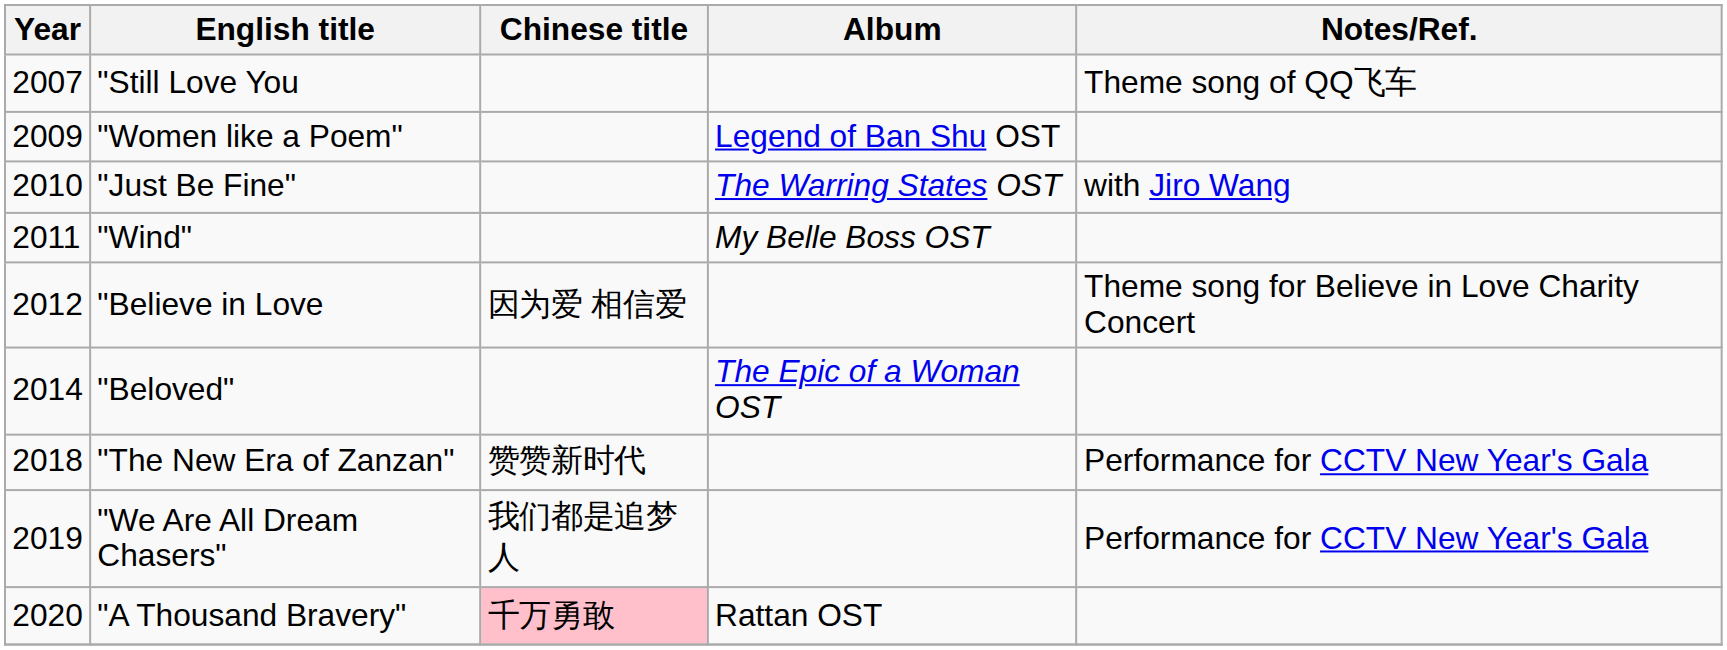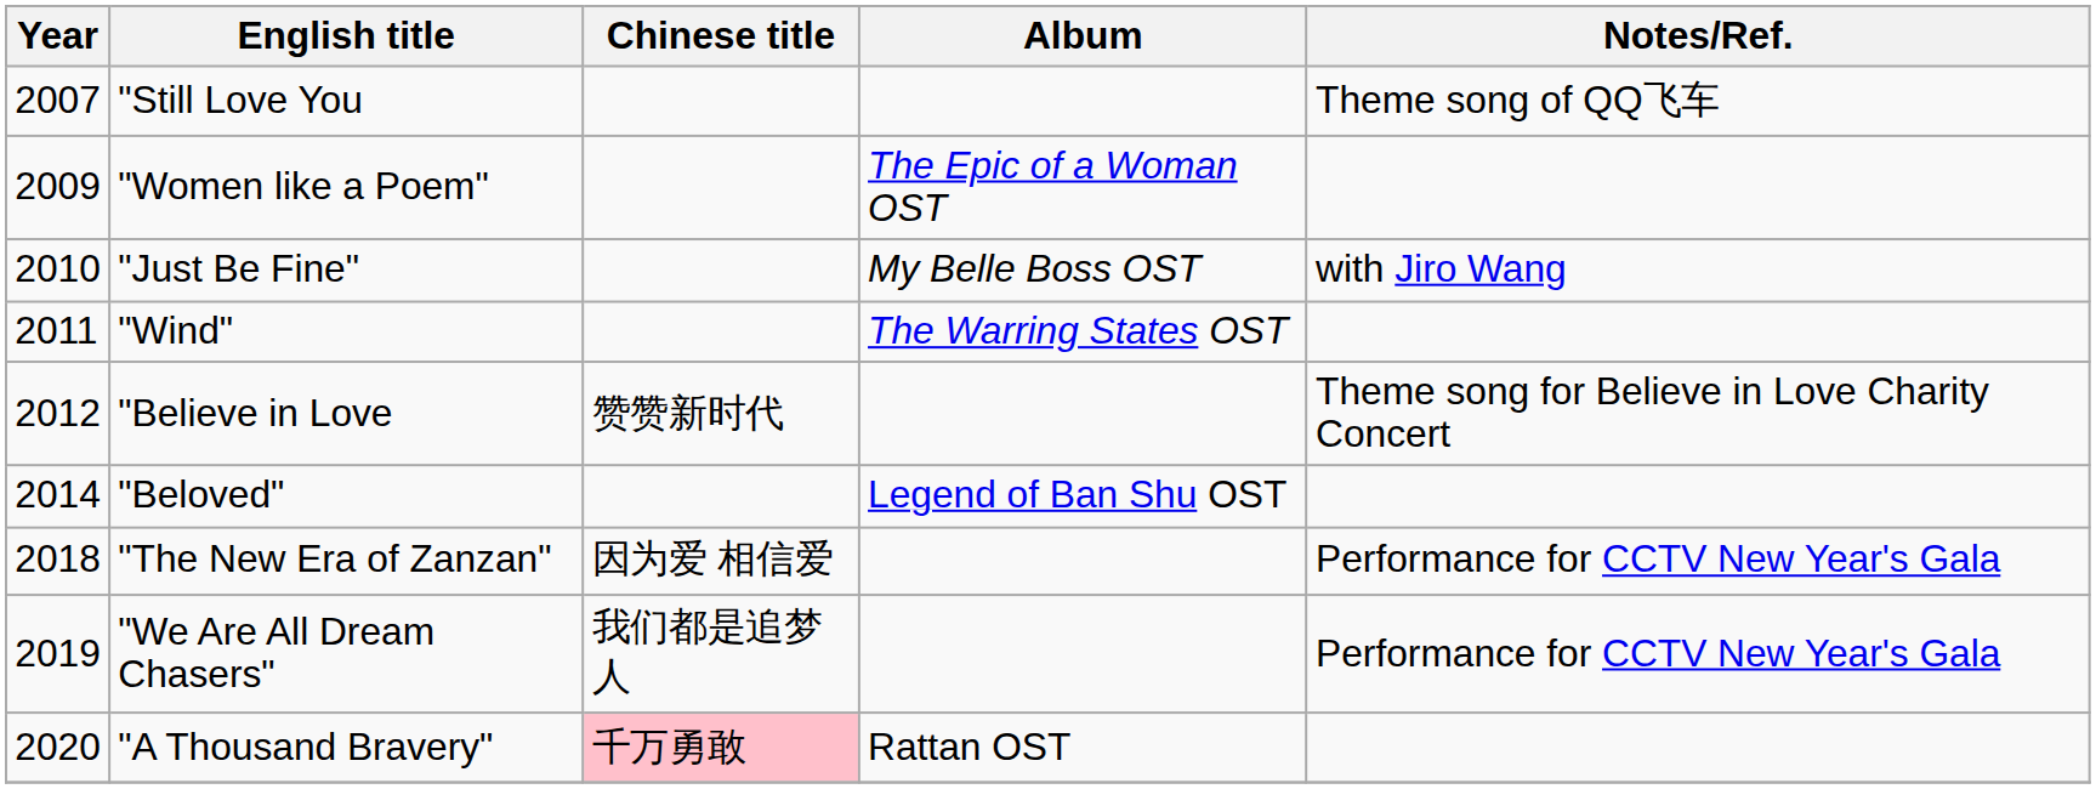"Women like a Poem" | Album: Legend of Ban Shu OST -> The Epic of a Woman OST
"Just Be Fine" | Album: The Warring States OST -> My Belle Boss OST
"Wind" | Album: My Belle Boss OST -> The Warring States OST
"Believe in Love | Chinese title: 因为爱 相信爱 -> 赞赞新时代
"Beloved" | Album: The Epic of a Woman OST -> Legend of Ban Shu OST
"The New Era of Zanzan" | Chinese title: 赞赞新时代 -> 因为爱 相信爱
